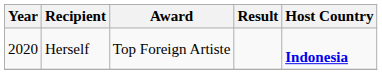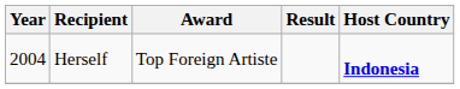Herself | Year: 2020 -> 2004
